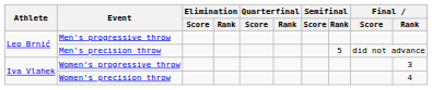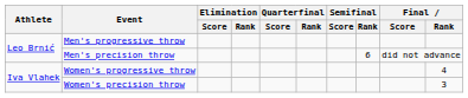Men's precision throw | Semifinal / Rank: 5 -> 6
Women's progressive throw | Final / Rank: 3 -> 4
Women's precision throw | Final / Rank: 4 -> 3
